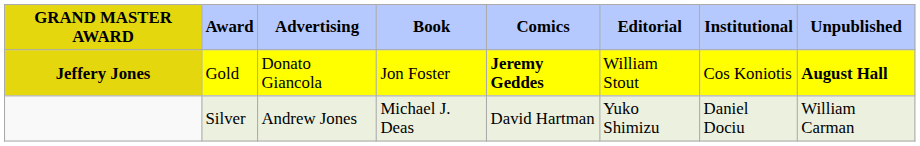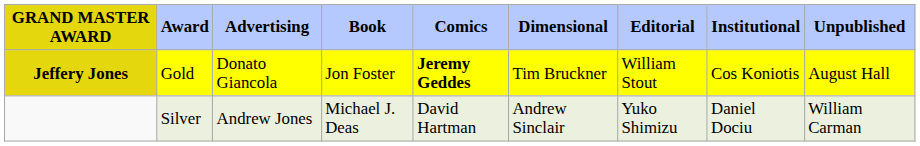+ column: Dimensional | Tim Bruckner | Andrew Sinclair
Jeffery Jones | Unpublished: bold -> normal
